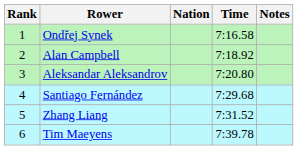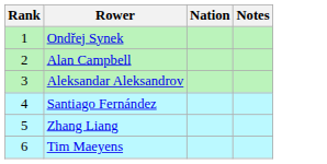- column: Time | 7:16.58 | 7:18.92 | 7:20.80 | 7:29.68 | 7:31.52 | 7:39.78
